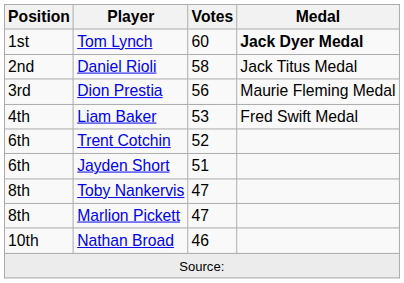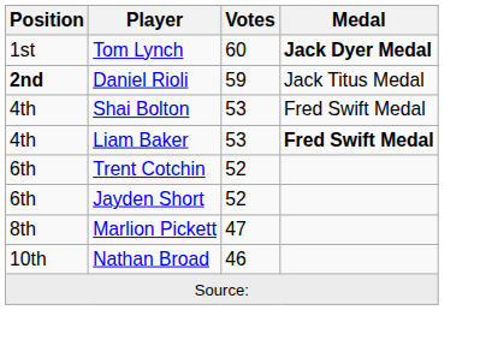Daniel Rioli | Position: normal -> bold
Daniel Rioli | Votes: 58 -> 59
- row: 3rd | Dion Prestia | 56 | Maurie Fleming Medal
+ row: 4th | Shai Bolton | 53 | Fred Swift Medal
Liam Baker | Medal: normal -> bold
Jayden Short | Votes: 51 -> 52
- row: 8th | Toby Nankervis | 47
